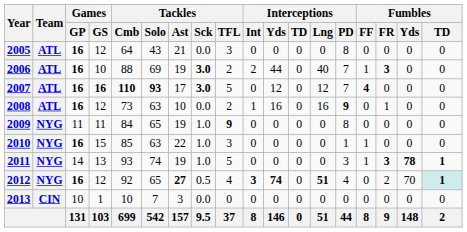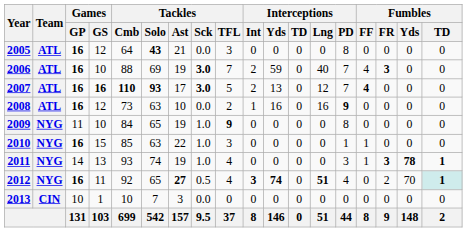2005 | Tackles / Solo: normal -> bold
2006 | Tackles / TFL: 2 -> 7
2006 | Interceptions / Yds: 44 -> 59
2006 | Fumbles / FF: 1 -> 4
2007 | Interceptions / Int: 0 -> 2
2007 | Interceptions / Yds: 12 -> 13
2008 | Fumbles / FR: 1 -> 0
2009 | Games / GS: 11 -> 10
2011 | Tackles / TFL: 5 -> 4
2012 | Games / GS: 12 -> 11
